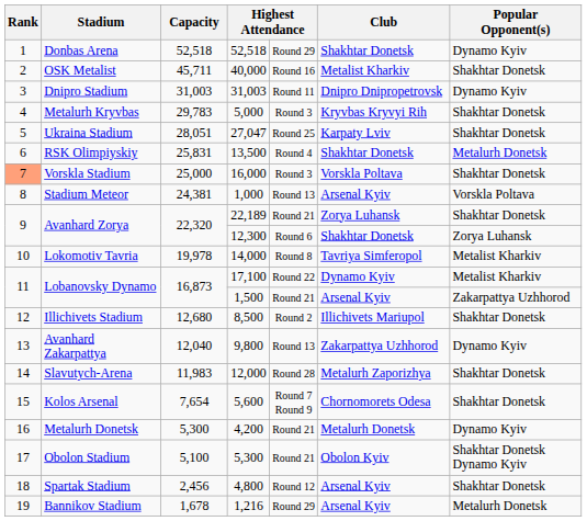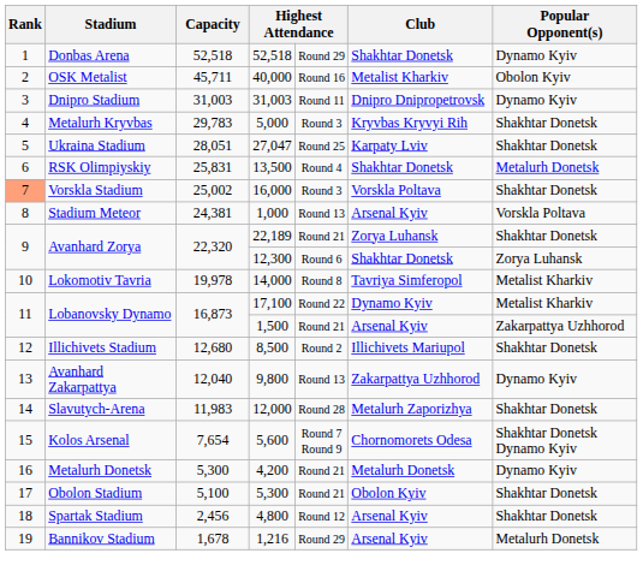OSK Metalist | Popular Opponent(s): Shakhtar Donetsk -> Obolon Kyiv
Vorskla Stadium | Capacity: 25,000 -> 25,002
Kolos Arsenal | Popular Opponent(s): Shakhtar Donetsk -> Shakhtar Donetsk Dynamo Kyiv
Obolon Stadium | Popular Opponent(s): Shakhtar Donetsk Dynamo Kyiv -> Shakhtar Donetsk
